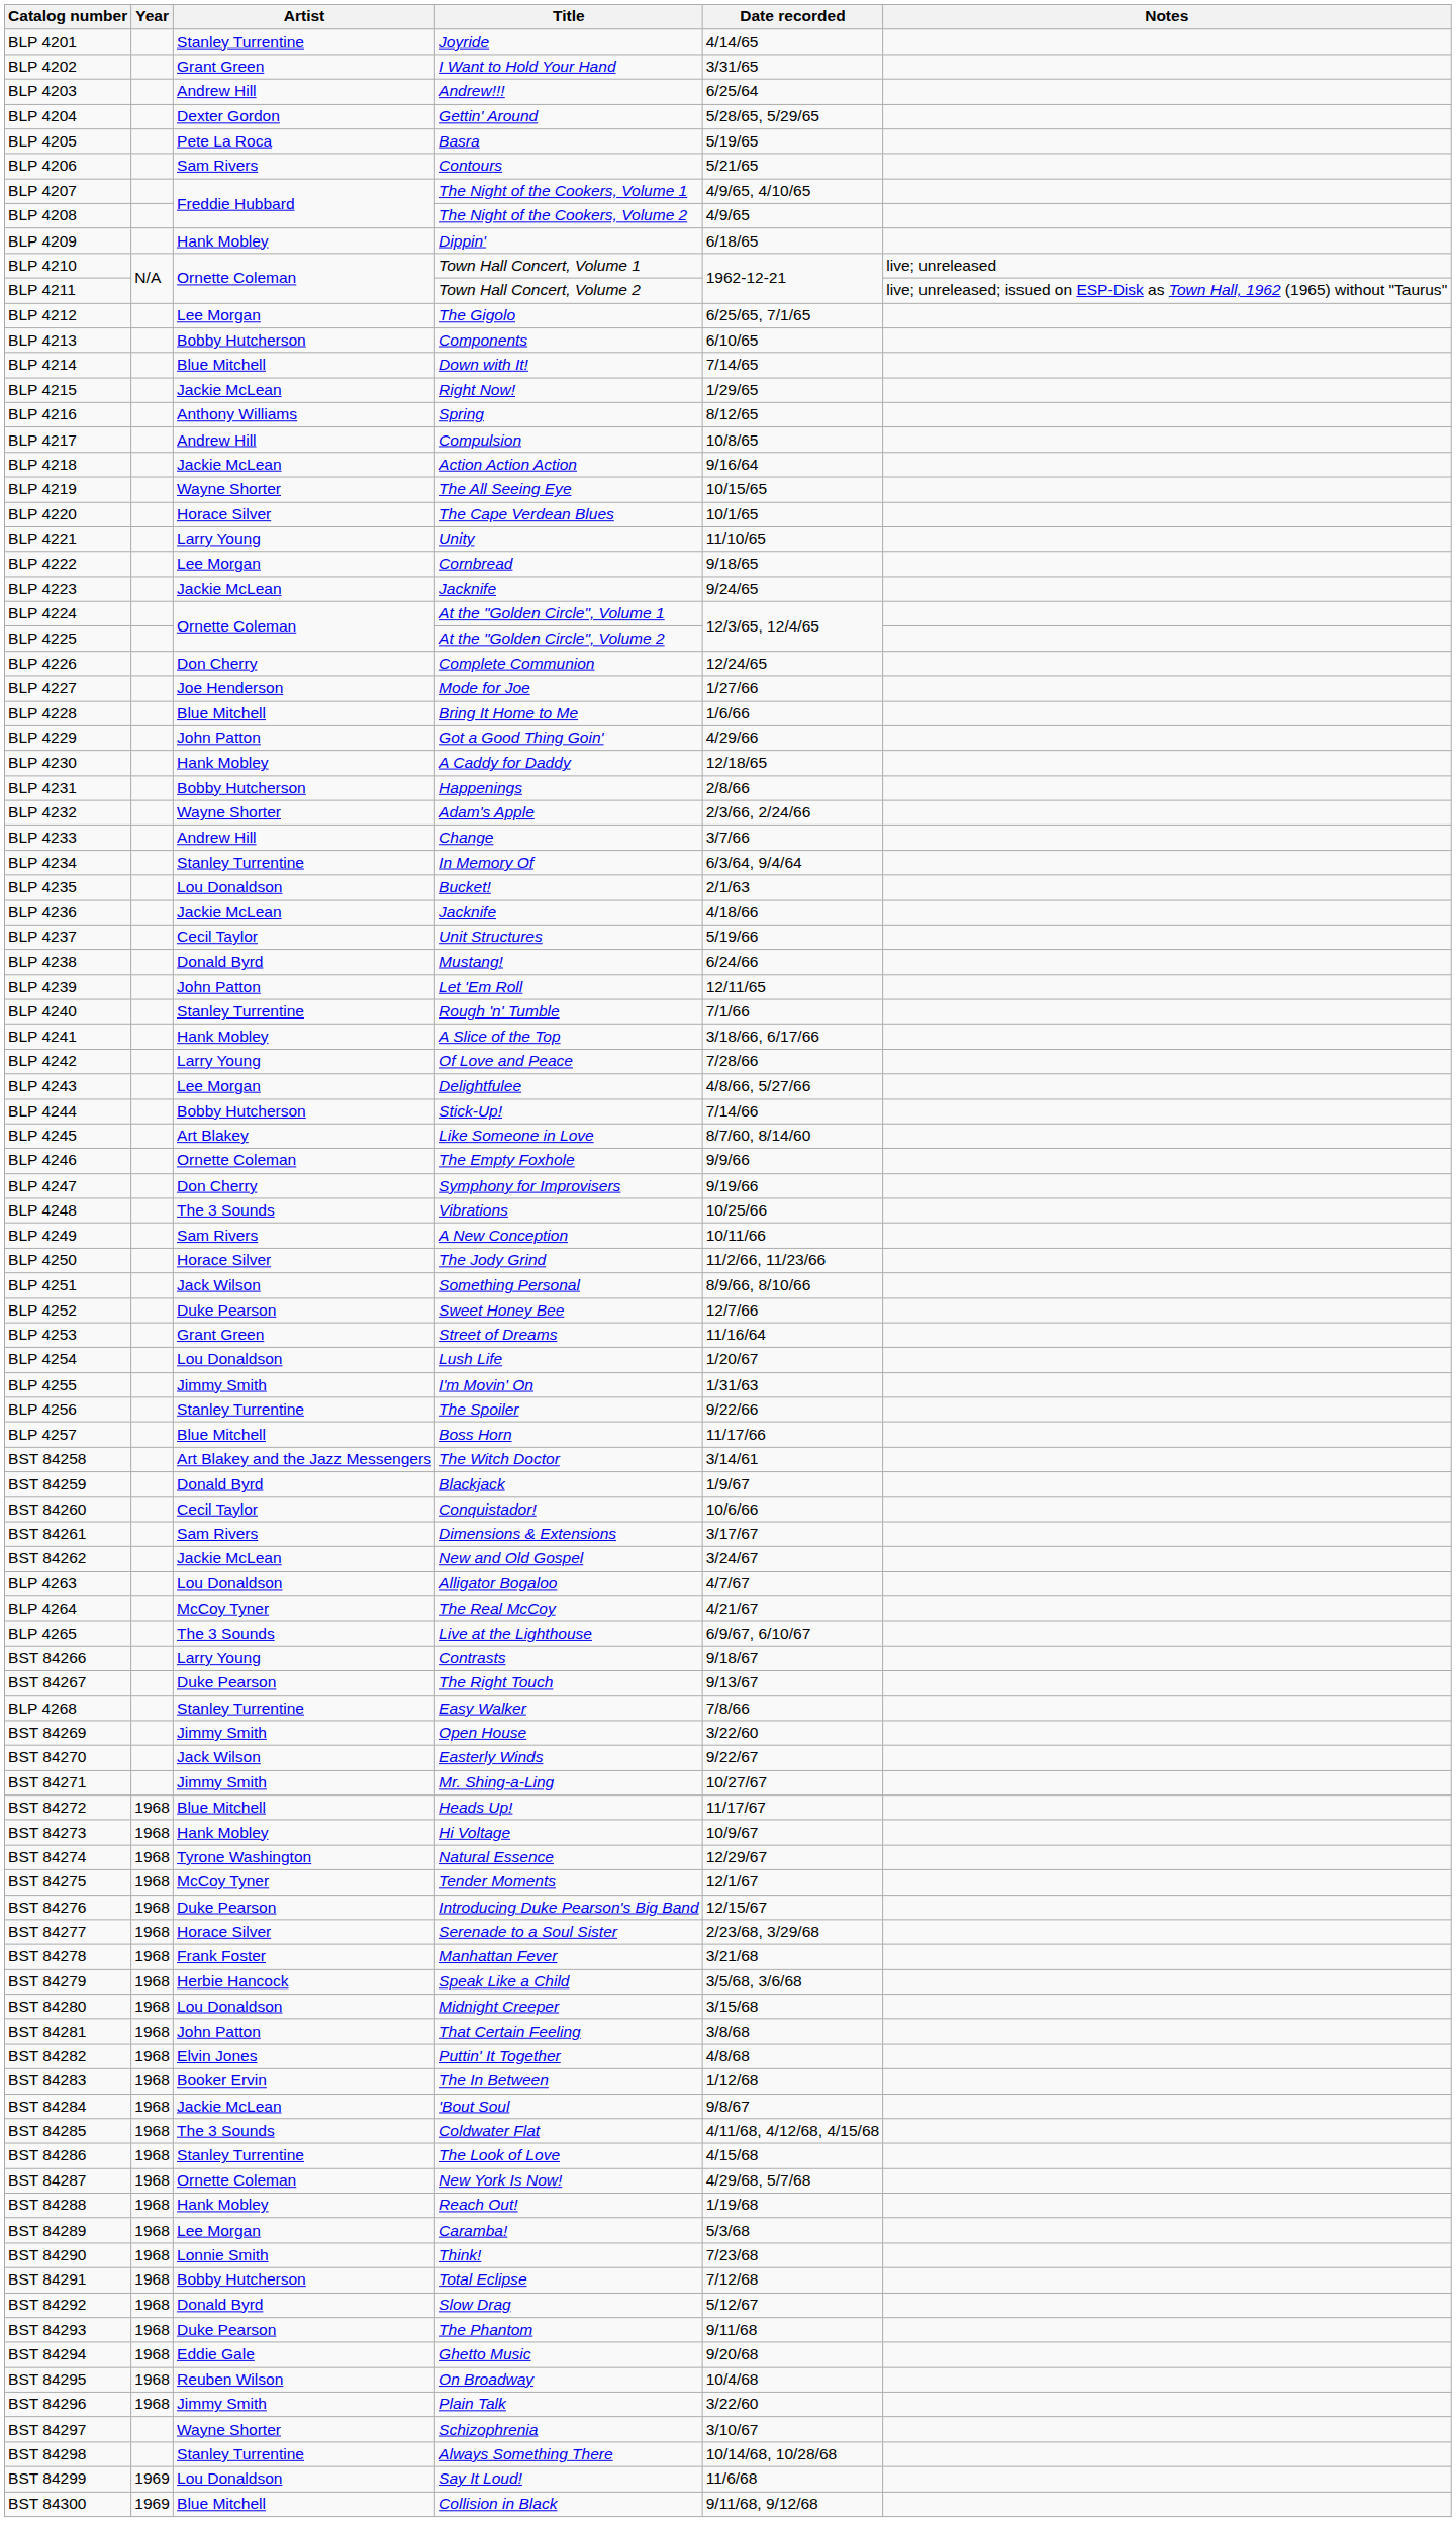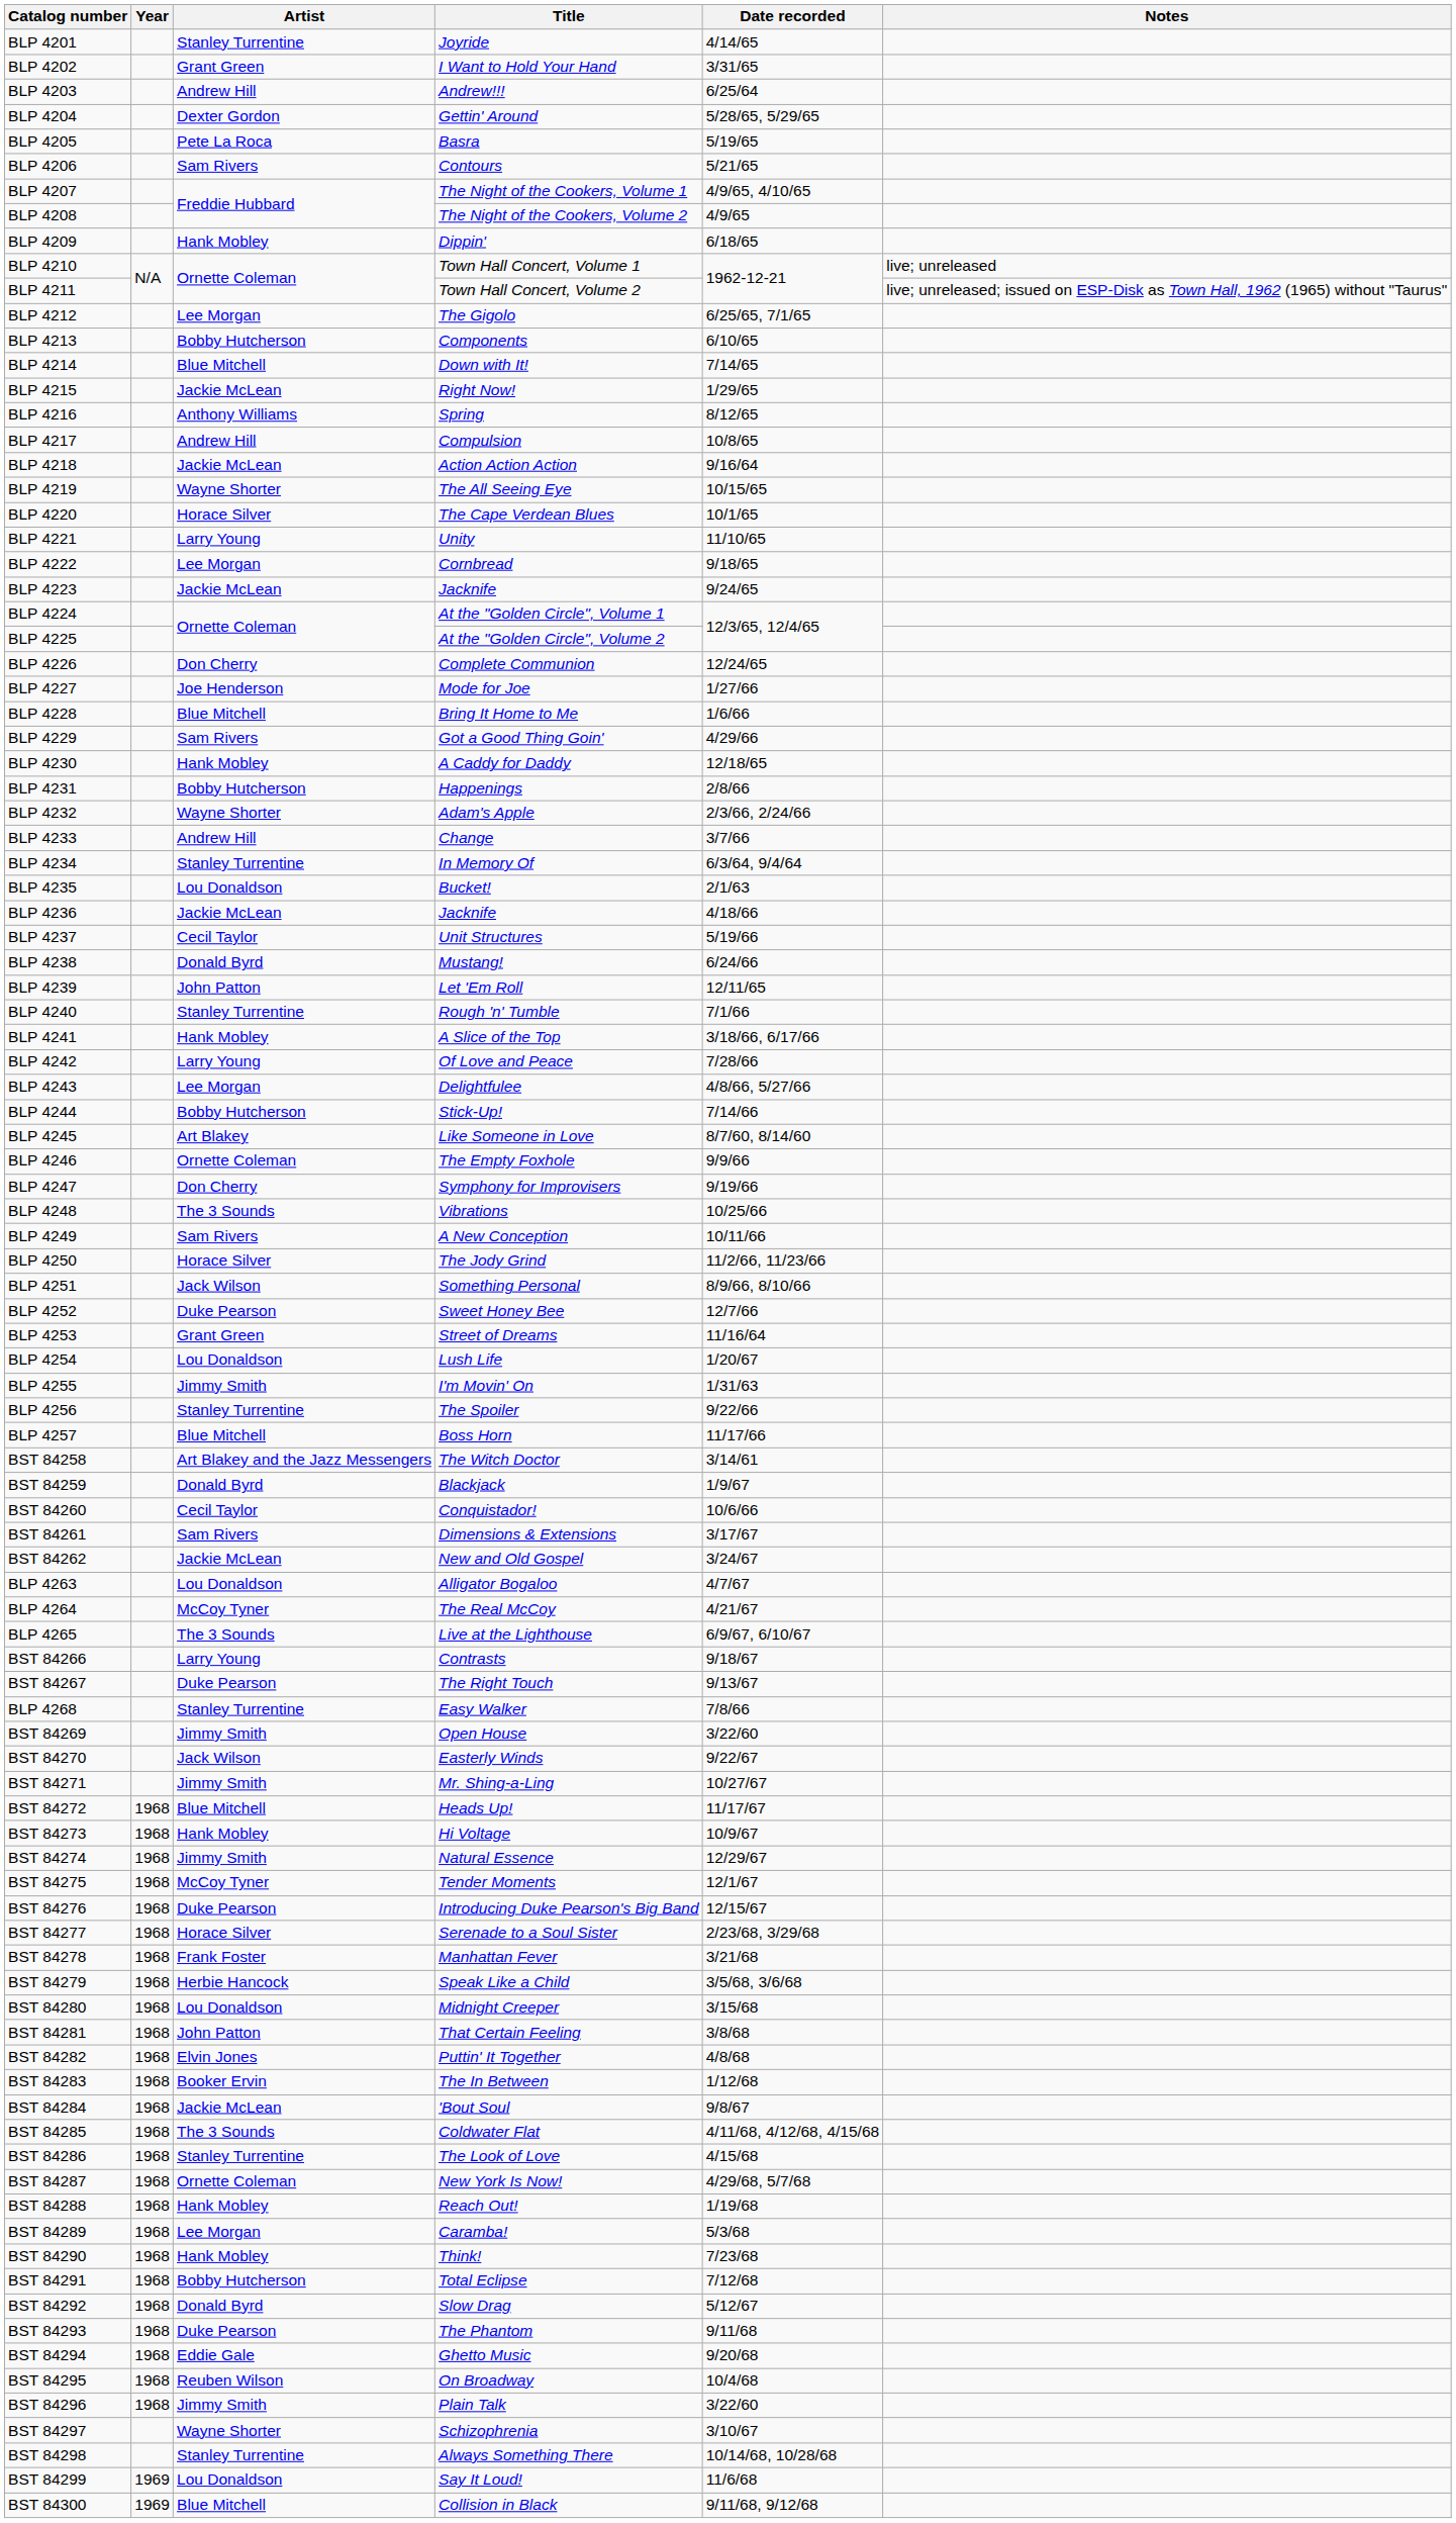BLP 4229 | Artist: John Patton -> Sam Rivers
BST 84274 | Artist: Tyrone Washington -> Jimmy Smith
BST 84290 | Artist: Lonnie Smith -> Hank Mobley
